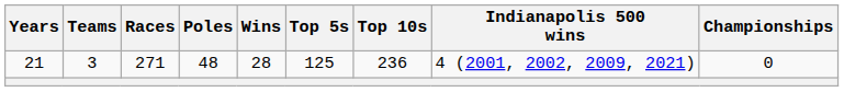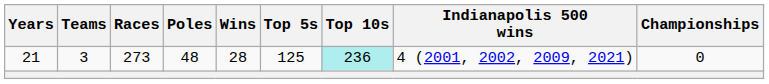21 | Races: 271 -> 273
21 | Top 10s: no background -> paleturquoise background
